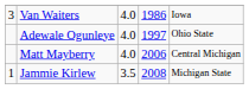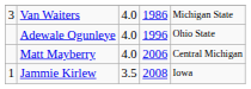Van Waiters | column 5: Iowa -> Michigan State
Adewale Ogunleye | column 4: 1997 -> 1996
Jammie Kirlew | column 5: Michigan State -> Iowa
